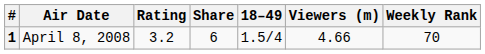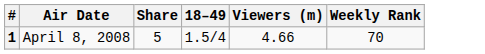- column: Rating | 3.2
1 | Share: 6 -> 5
